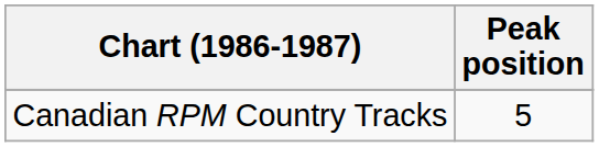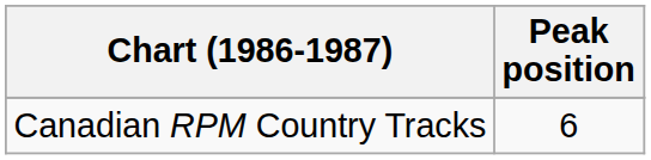Canadian RPM Country Tracks | Peak position: 5 -> 6
